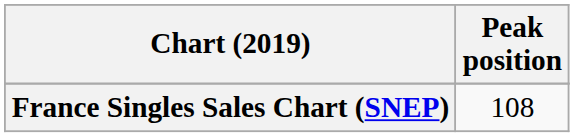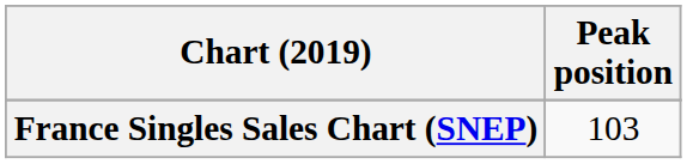France Singles Sales Chart (SNEP) | Peak position: 108 -> 103
